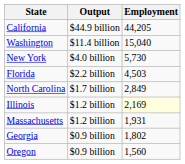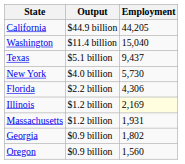+ row: Texas | $5.1 billion | 9,437
Florida | Employment: 4,503 -> 4,306
- row: North Carolina | $1.7 billion | 2,849
